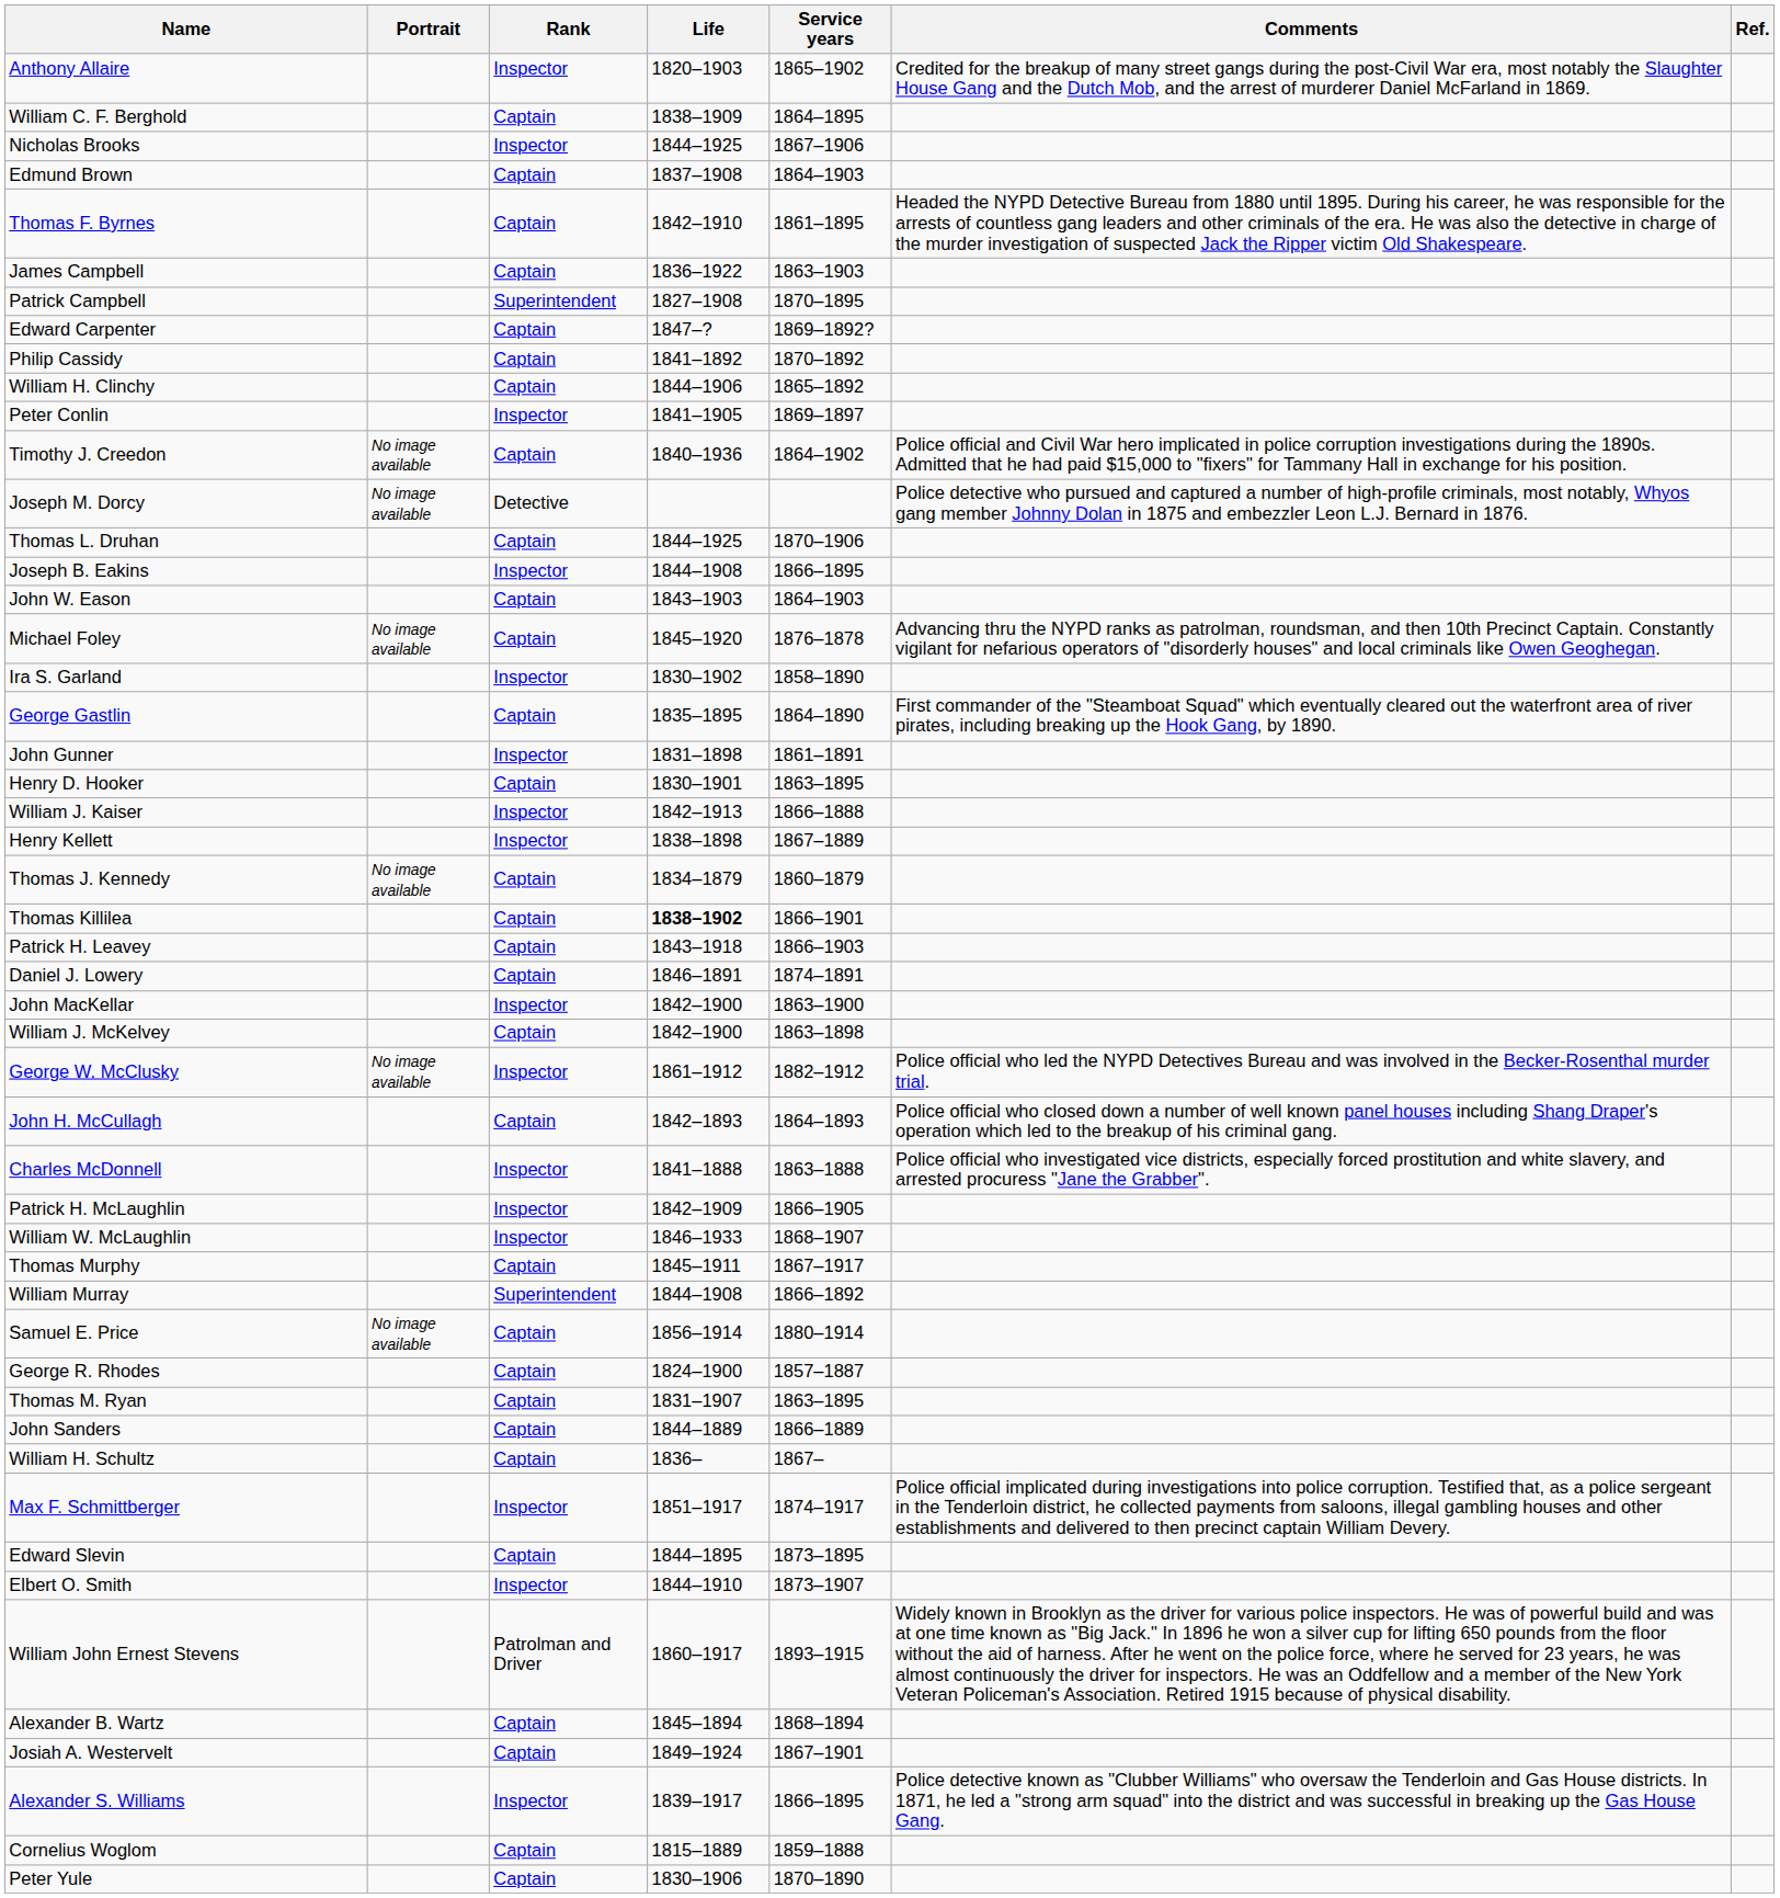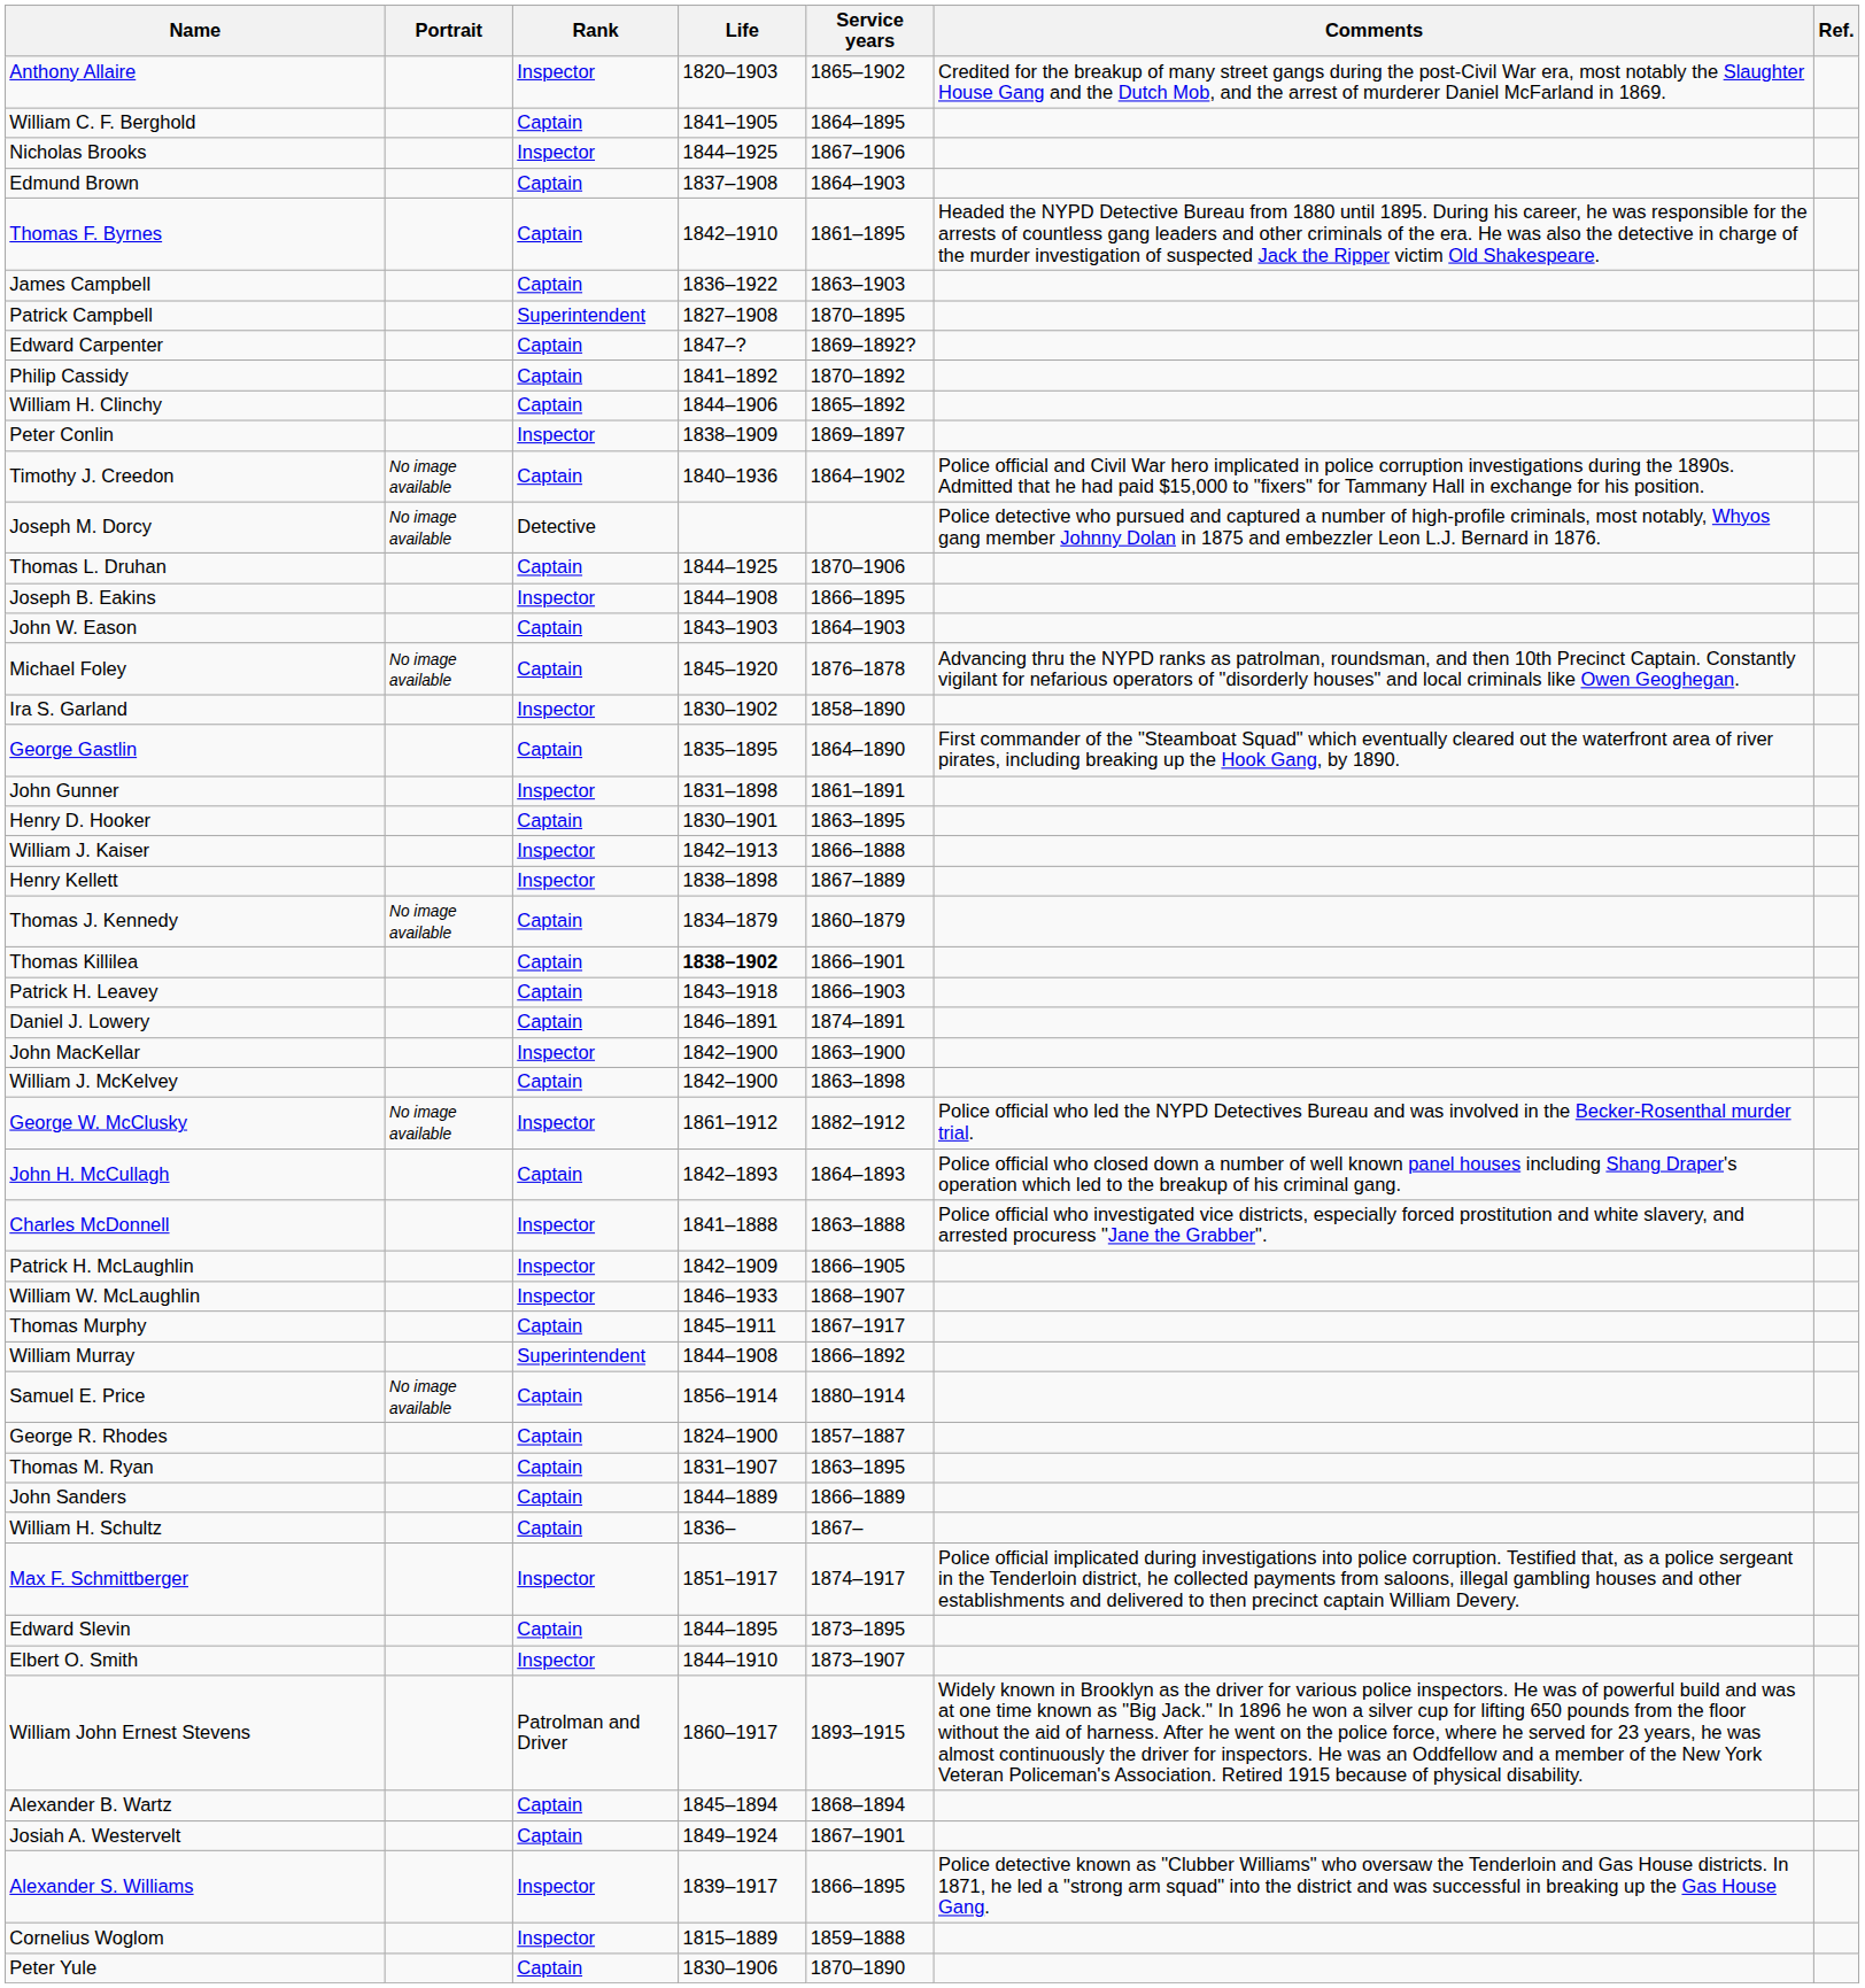William C. F. Berghold | Life: 1838–1909 -> 1841–1905
Peter Conlin | Life: 1841–1905 -> 1838–1909
Cornelius Woglom | Rank: Captain -> Inspector
